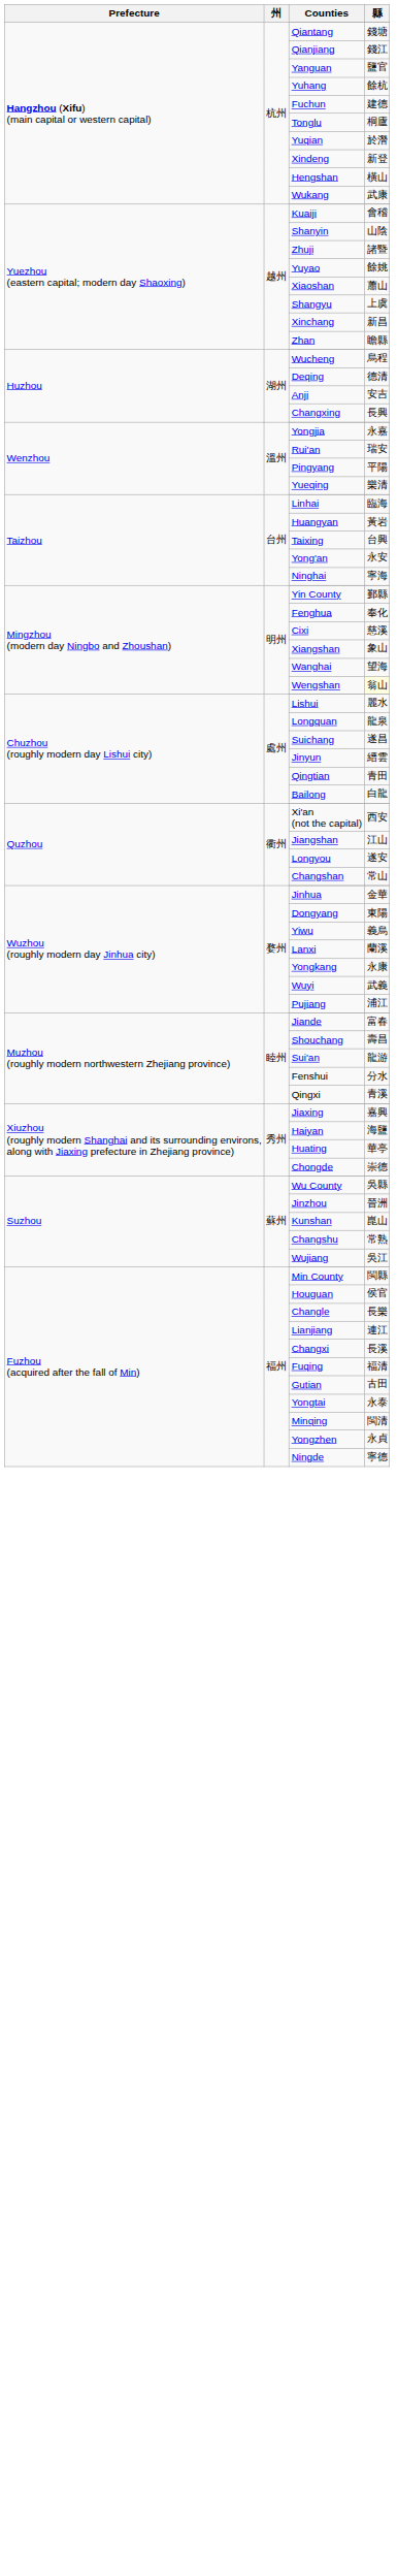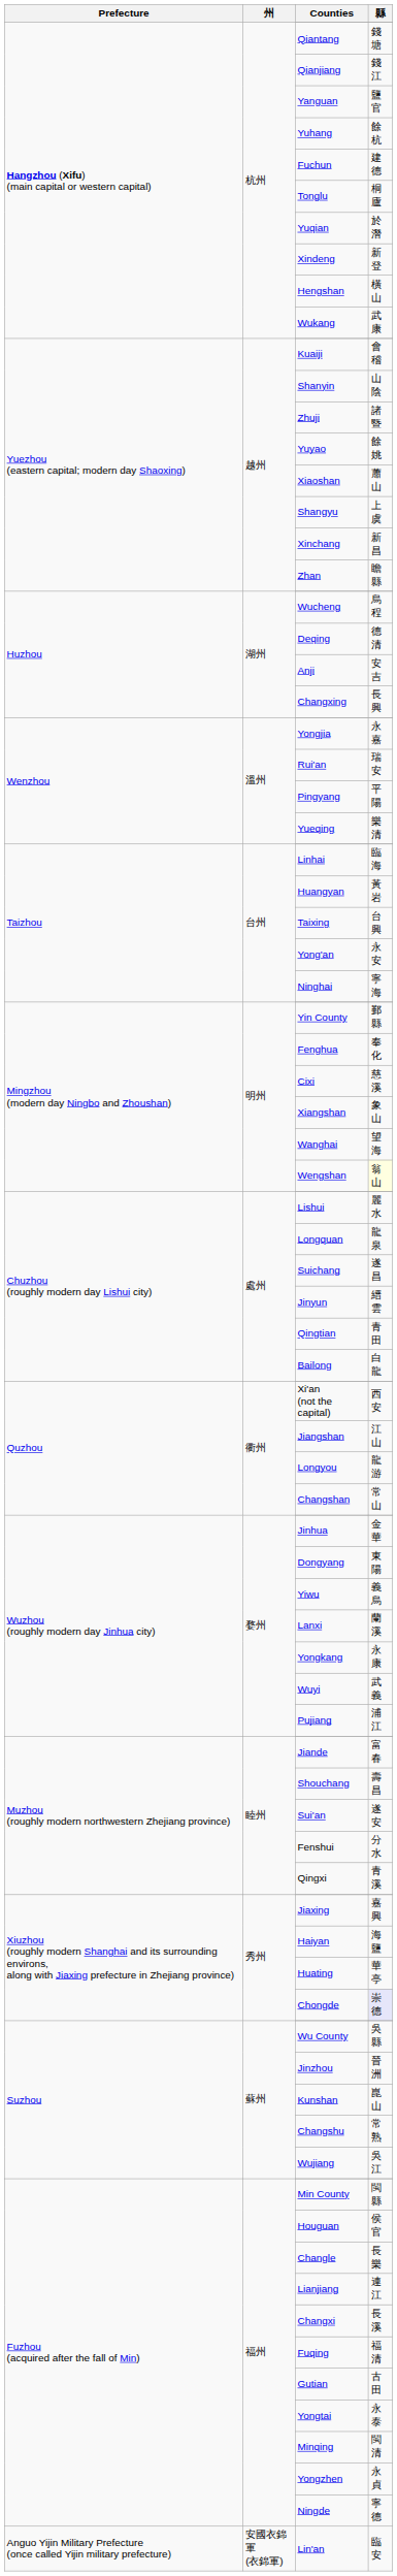Longyou | 縣: 遂安 -> 龍游
Sui'an | 縣: 龍游 -> 遂安
Chongde | 縣: no background -> lavender background
+ row: Anguo Yijin Military Prefecture (once called Yijin military prefecture) | 安國衣錦軍 (衣錦軍) | Lin'an | 臨安
